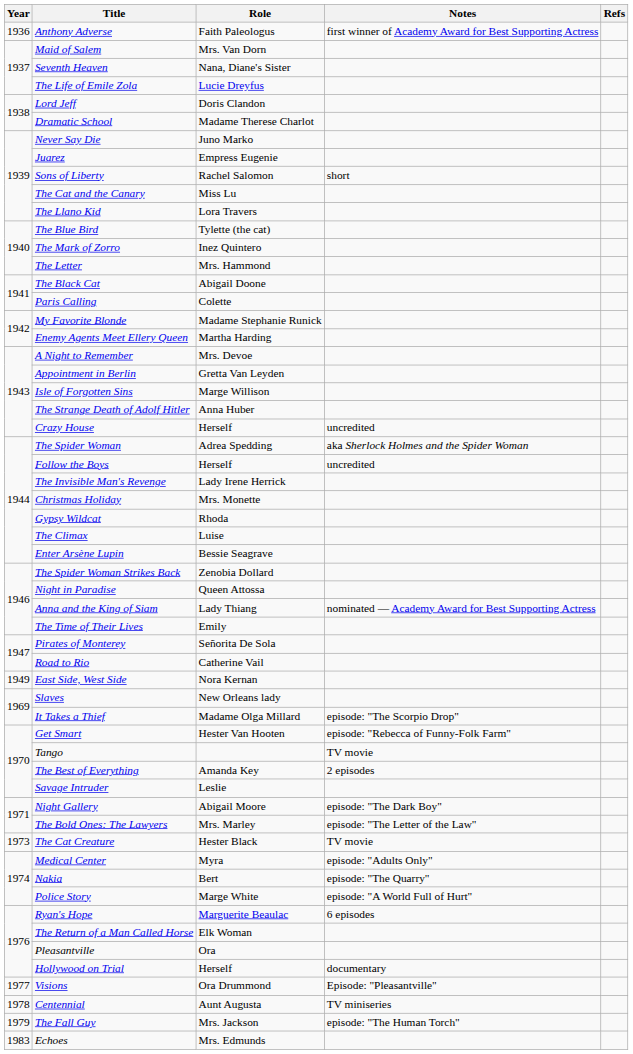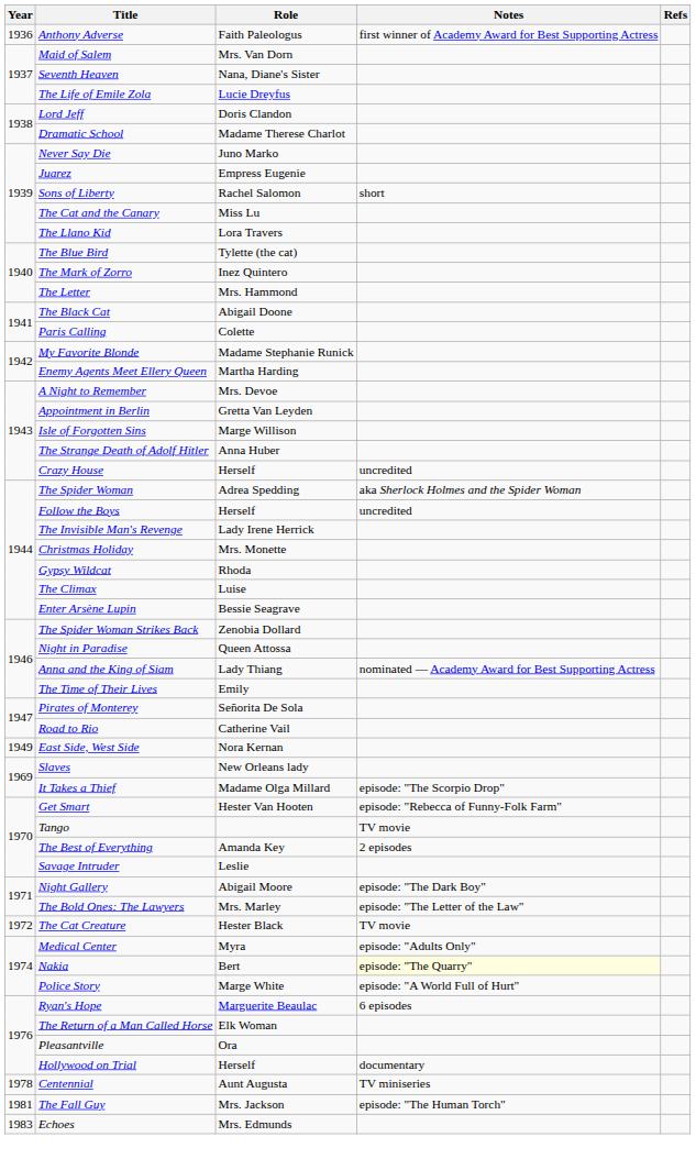The Cat Creature | Year: 1973 -> 1972
Nakia | Notes: no background -> lightyellow background
- row: 1977 | Visions | Ora Drummond | Episode: "Pleasantville"
The Fall Guy | Year: 1979 -> 1981
